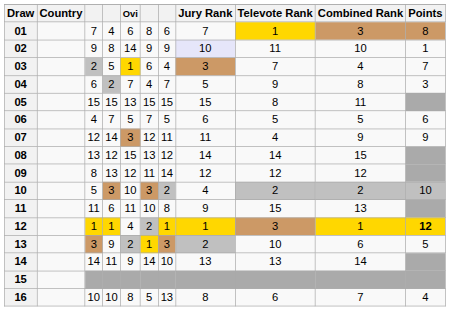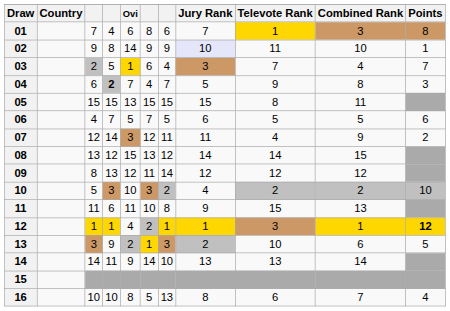04 | column 4: normal -> bold
07 | Points: 9 -> 2
